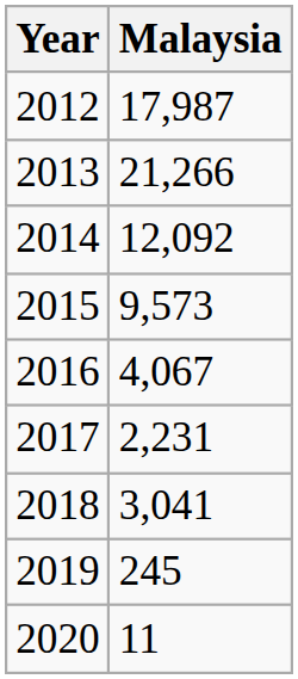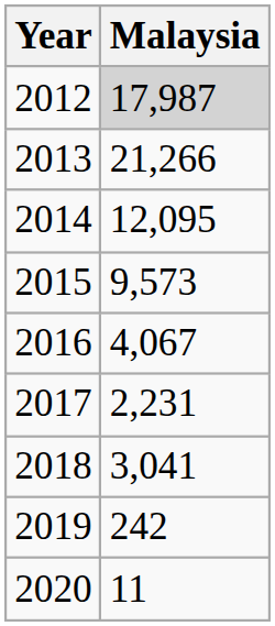2012 | Malaysia: no background -> lightgrey background
2014 | Malaysia: 12,092 -> 12,095
2019 | Malaysia: 245 -> 242
